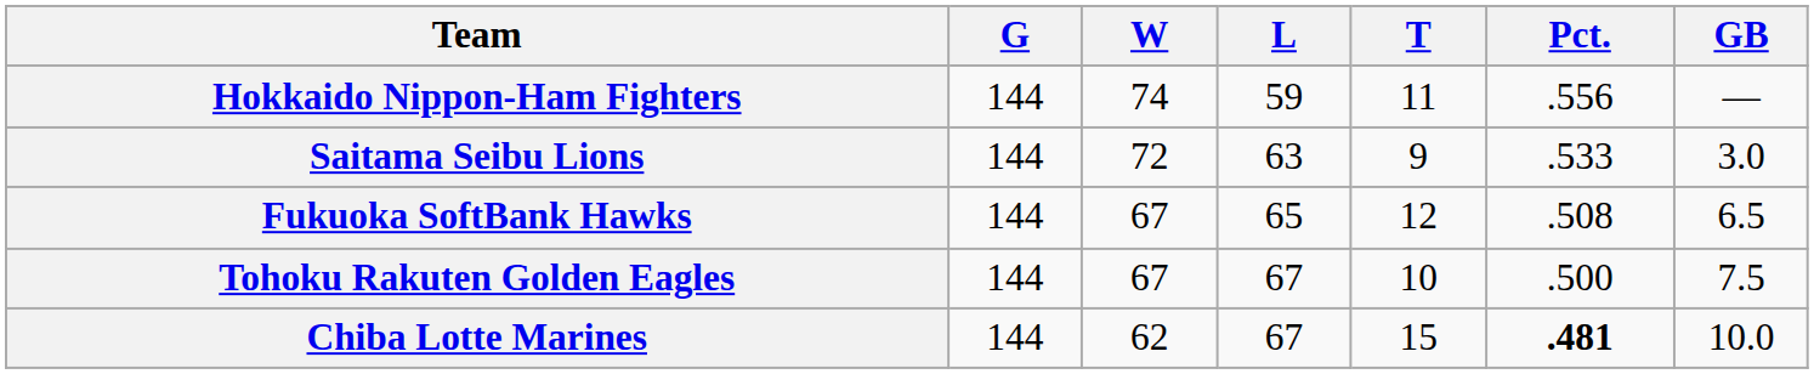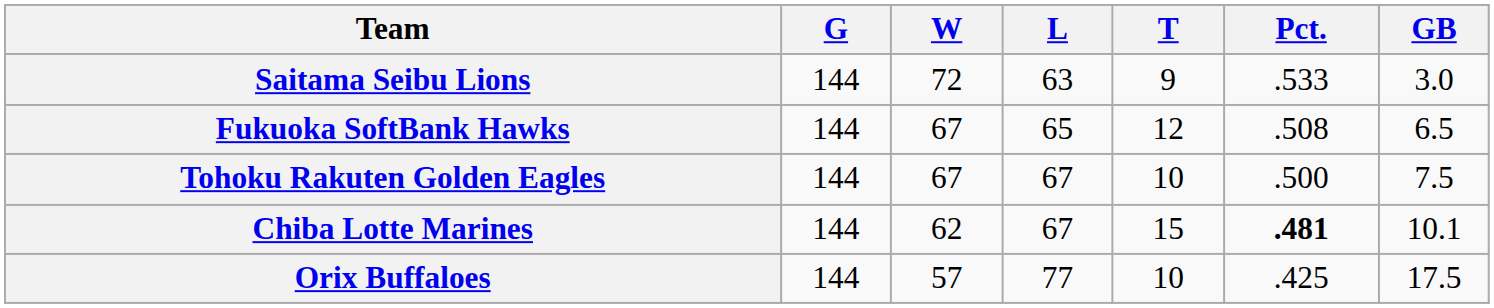- row: Hokkaido Nippon-Ham Fighters | 144 | 74 | 59 | 11 | .556 | —
Chiba Lotte Marines | GB: 10.0 -> 10.1
+ row: Orix Buffaloes | 144 | 57 | 77 | 10 | .425 | 17.5
